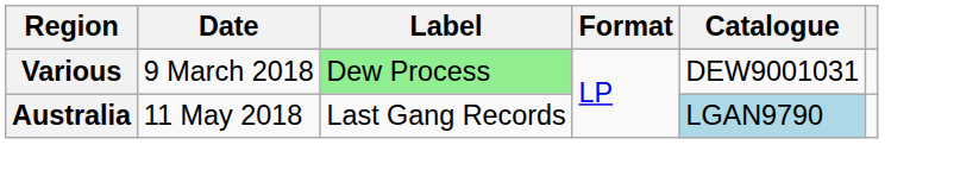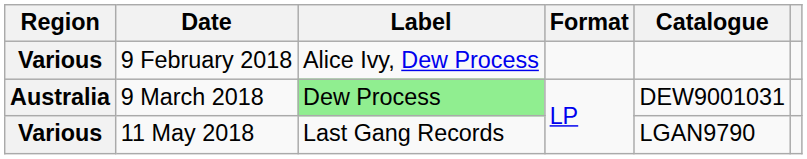+ row: Various | 9 February 2018 | Alice Ivy, Dew Process
9 March 2018 | Region: Various -> Australia
11 May 2018 | Region: Australia -> Various
11 May 2018 | Catalogue: lightblue background -> no background
